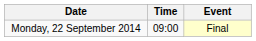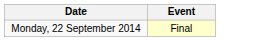- column: Time | 09:00
